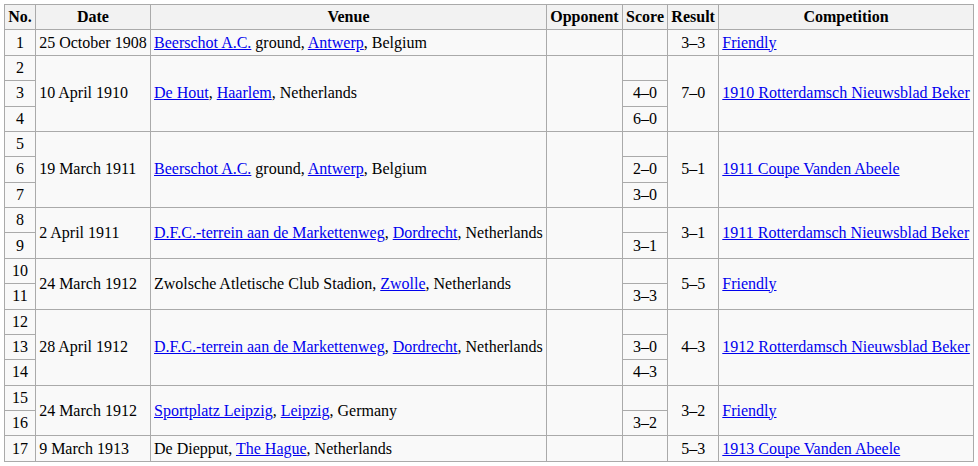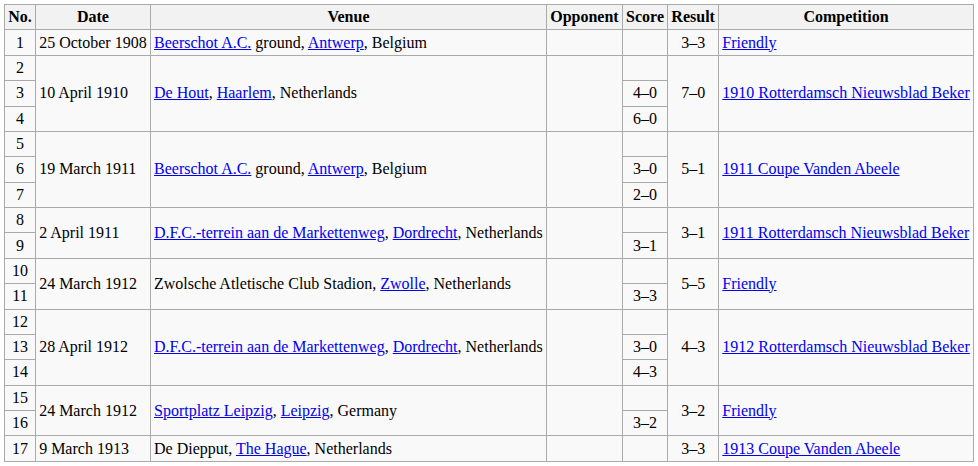6 | Score: 2–0 -> 3–0
7 | Score: 3–0 -> 2–0
17 | Result: 5–3 -> 3–3
